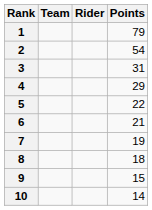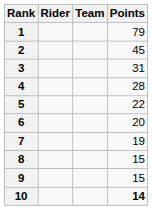columns swapped: Rider <-> Team
2 | Points: 54 -> 45
4 | Points: 29 -> 28
6 | Points: 21 -> 20
8 | Points: 18 -> 15
10 | Points: normal -> bold
